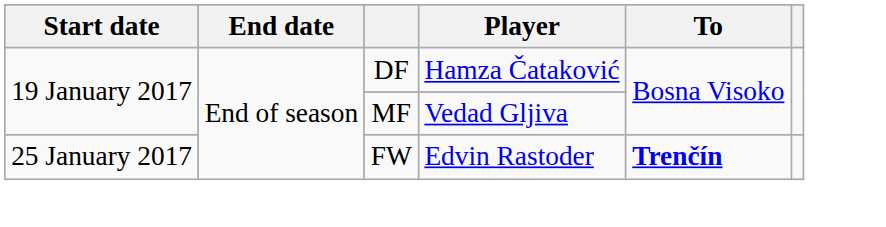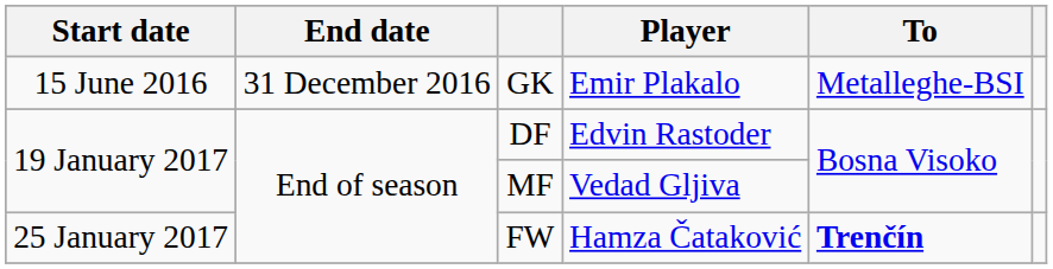+ row: 15 June 2016 | 31 December 2016 | GK | Emir Plakalo | Metalleghe-BSI
DF | Player: Hamza Čataković -> Edvin Rastoder
FW | Player: Edvin Rastoder -> Hamza Čataković
